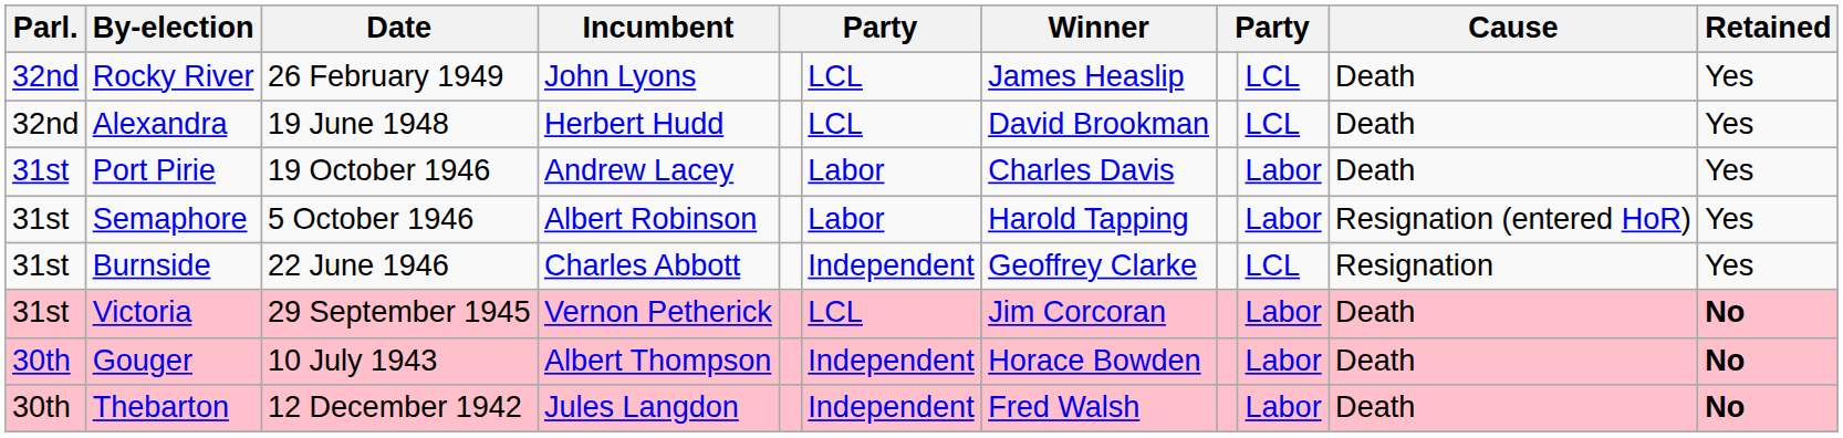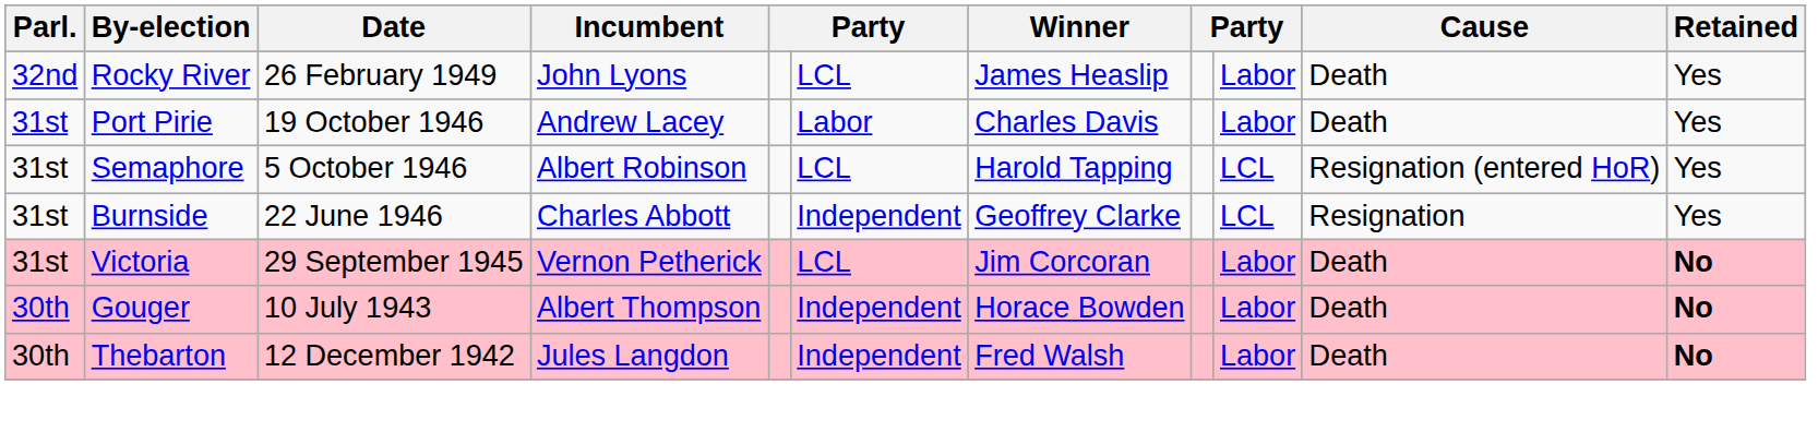Rocky River | column 9: LCL -> Labor
- row: 32nd | Alexandra | 19 June 1948 | Herbert Hudd | LCL | David Brookman | LCL | Death | Yes
Semaphore | column 6: Labor -> LCL
Semaphore | column 9: Labor -> LCL
